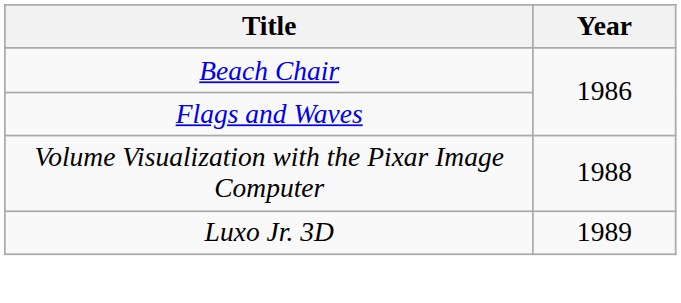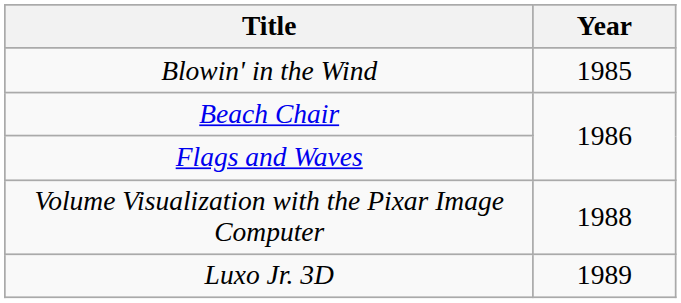+ row: Blowin' in the Wind | 1985
